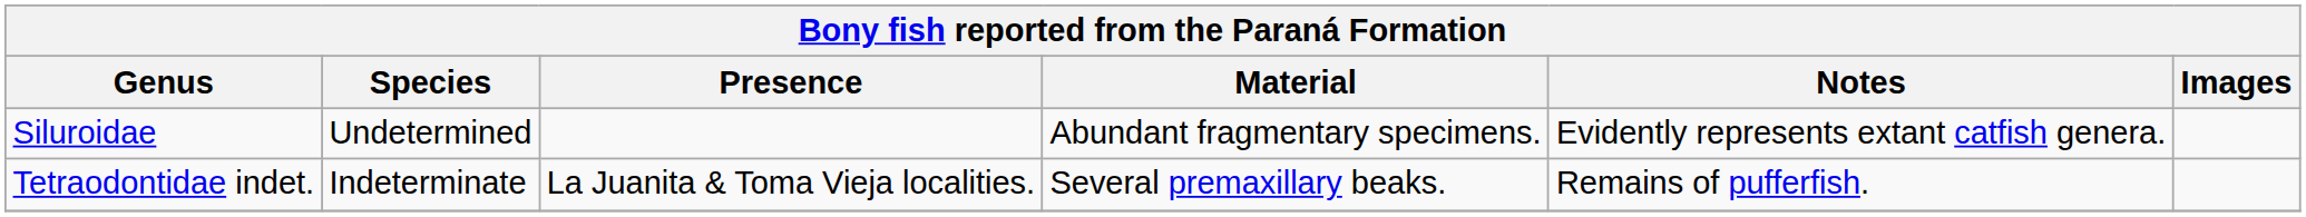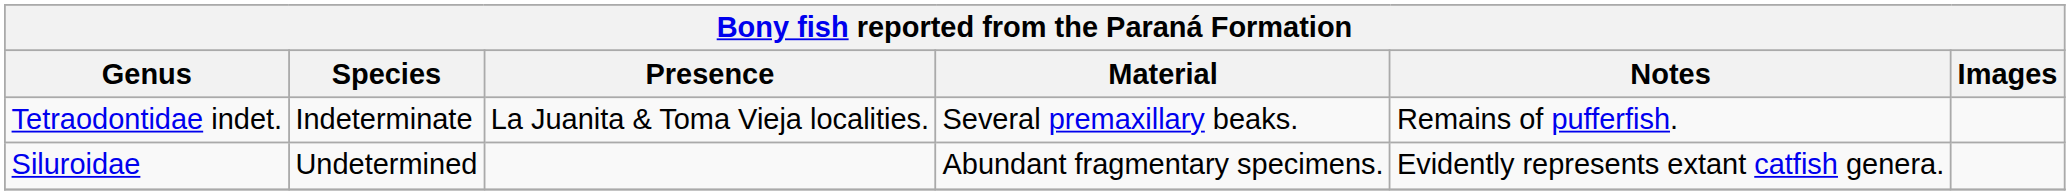rows swapped: Siluroidae <-> Tetraodontidae indet.
